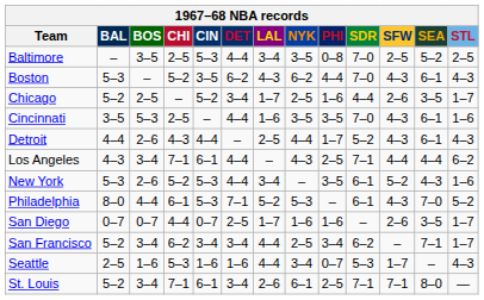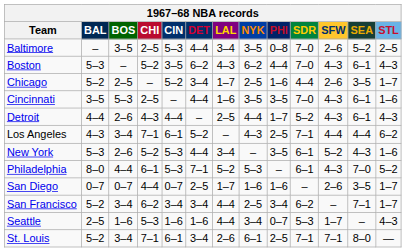Baltimore | SFW: 2–5 -> 2–6
Los Angeles | DET: 4–4 -> 5–2
